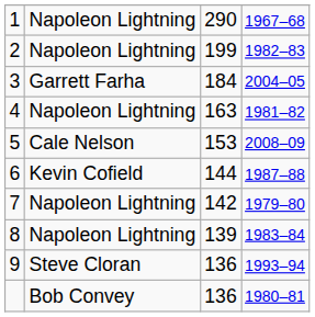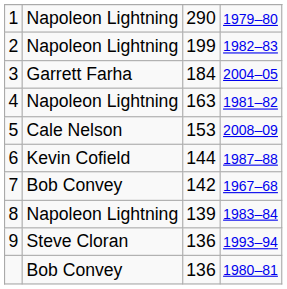1 | column 4: 1967–68 -> 1979–80
7 | column 2: Napoleon Lightning -> Bob Convey
7 | column 4: 1979–80 -> 1967–68
